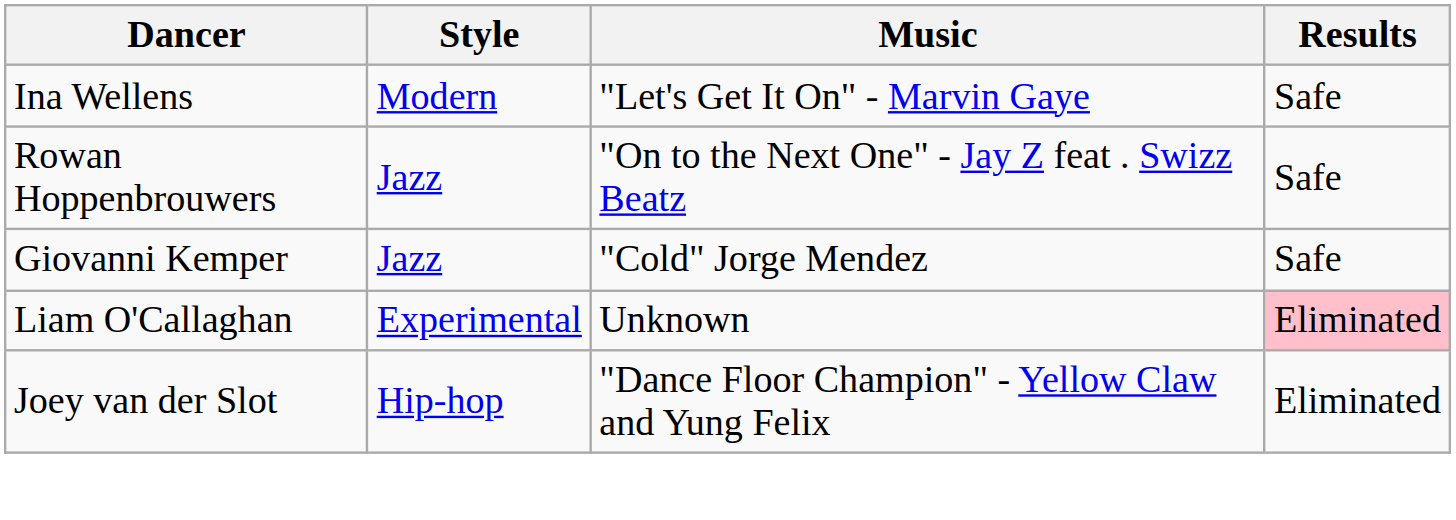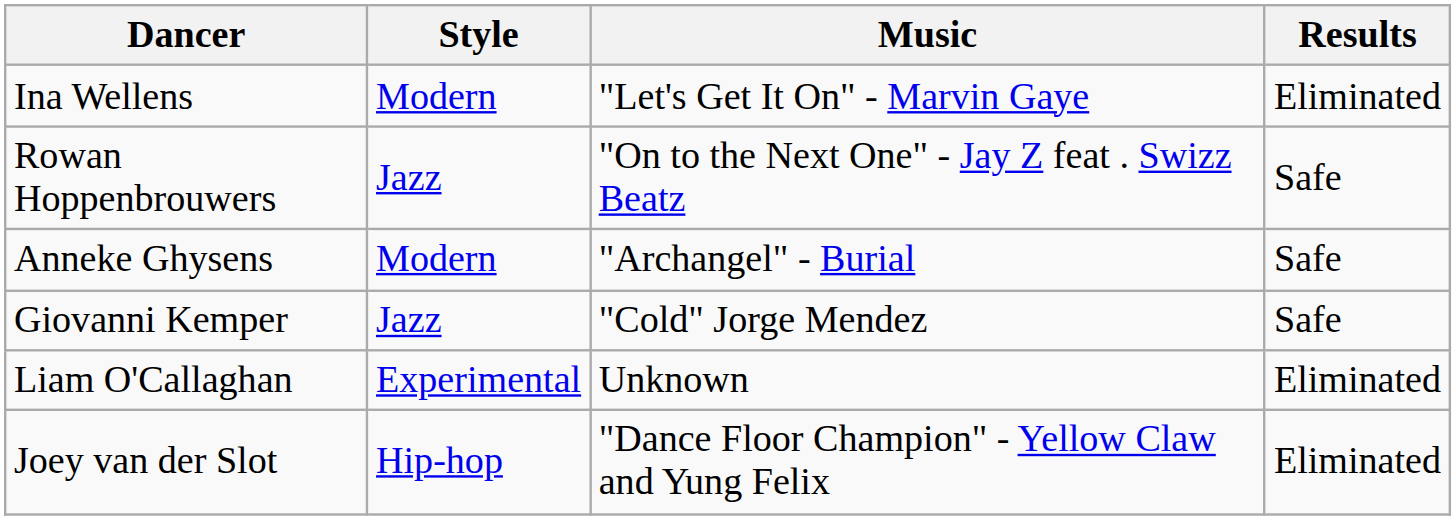Ina Wellens | Results: Safe -> Eliminated
+ row: Anneke Ghysens | Modern | "Archangel" - Burial | Safe
Liam O'Callaghan | Results: pink background -> no background
